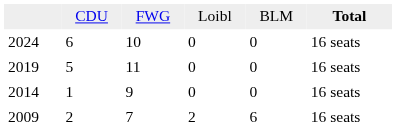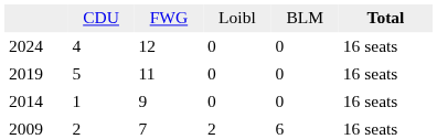2024 | column 2: 6 -> 4
2024 | column 3: 10 -> 12
